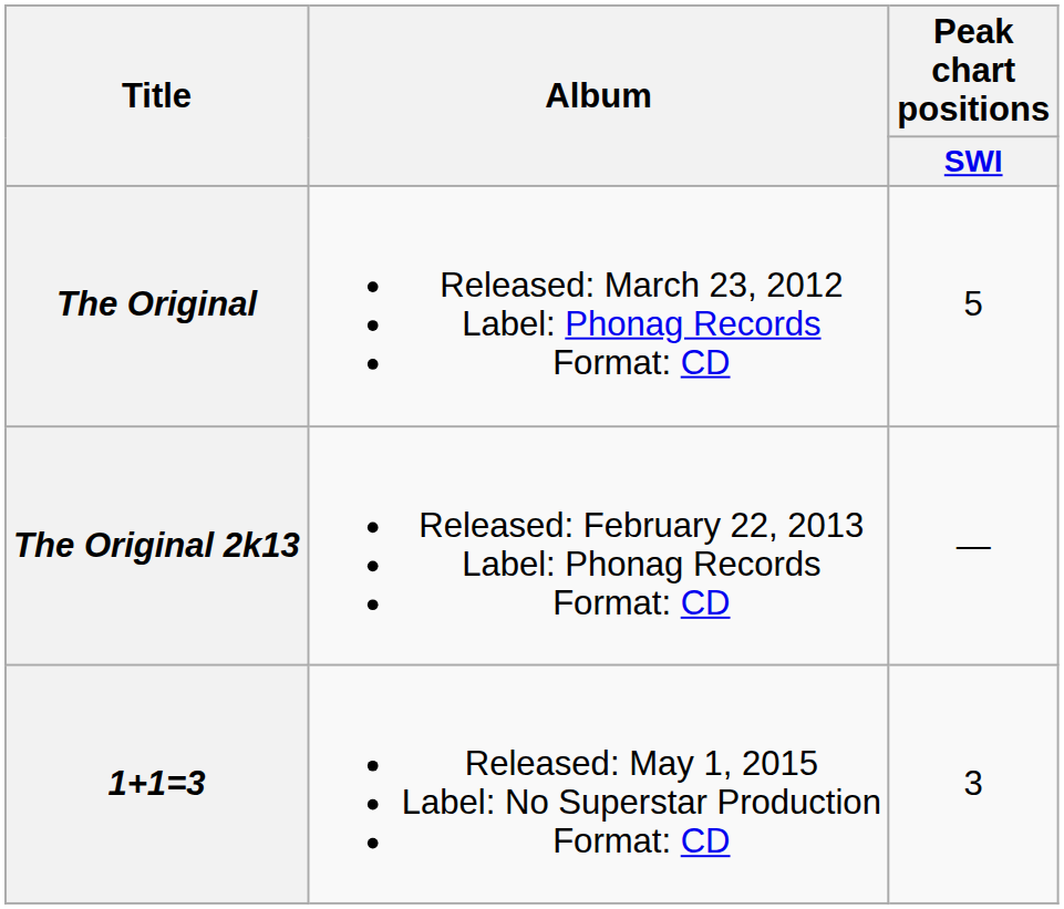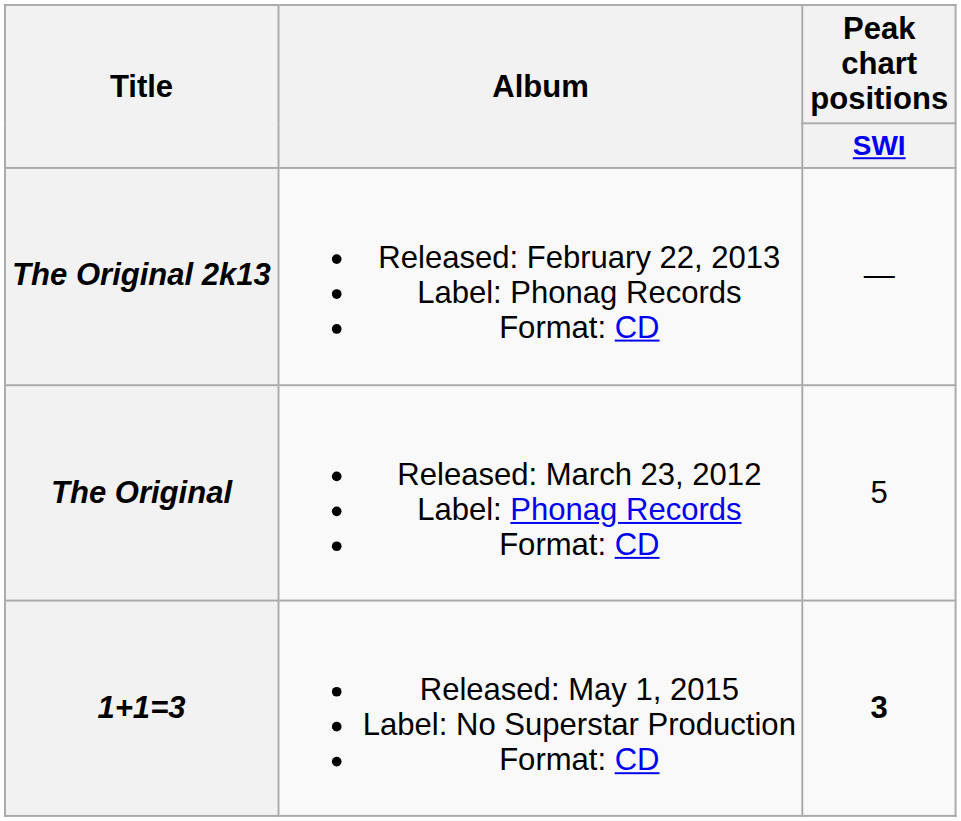rows swapped: The Original <-> The Original 2k13
1+1=3 | Peak chart positions / SWI: normal -> bold
